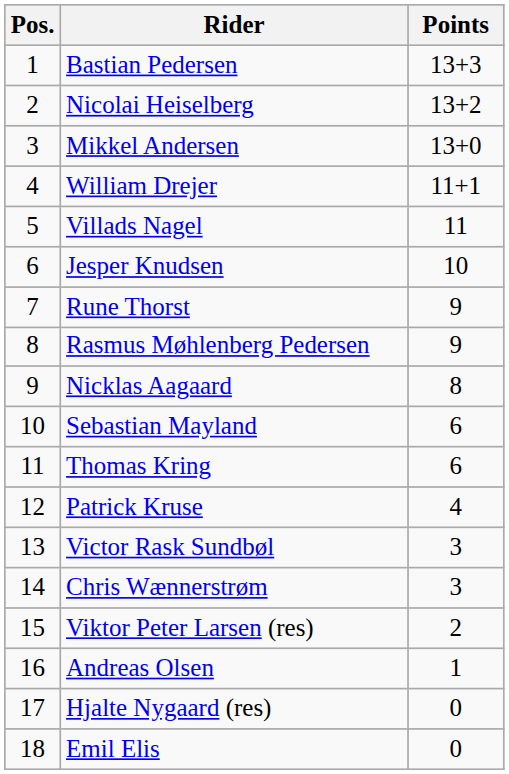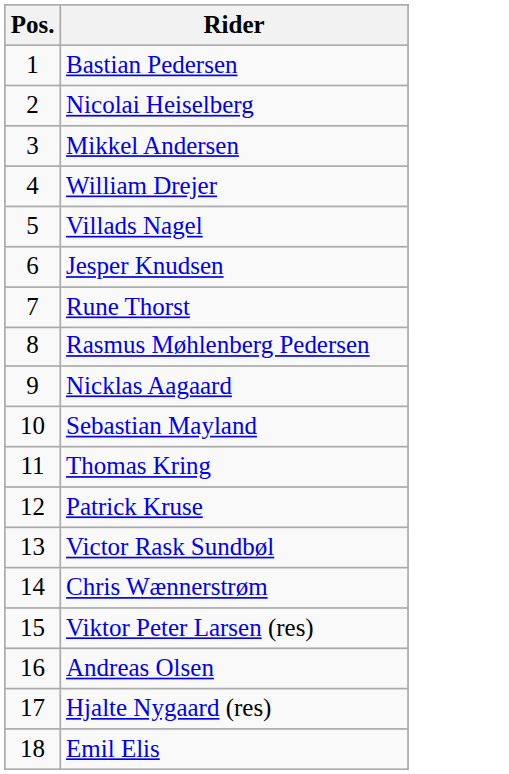- column: Points | 13+3 | 13+2 | 13+0 | 11+1 | 11 | 10 | 9 | 9 | 8 | 6 | 6 | 4 | 3 | 3 | 2 | 1 | 0 | 0
